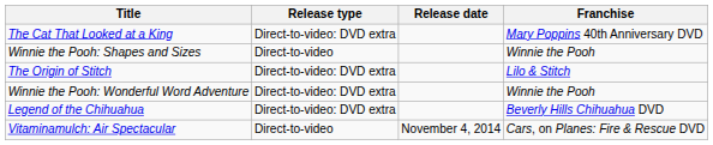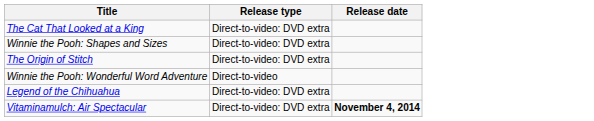- column: Franchise | Mary Poppins 40th Anniversary DVD | Winnie the Pooh | Lilo & Stitch | Winnie the Pooh | Beverly Hills Chihuahua DVD | Cars, on Planes: Fire & Rescue DVD
Winnie the Pooh: Shapes and Sizes | Release type: Direct-to-video -> Direct-to-video: DVD extra
Winnie the Pooh: Wonderful Word Adventure | Release type: Direct-to-video: DVD extra -> Direct-to-video
Vitaminamulch: Air Spectacular | Release type: Direct-to-video -> Direct-to-video: DVD extra
Vitaminamulch: Air Spectacular | Release date: normal -> bold
